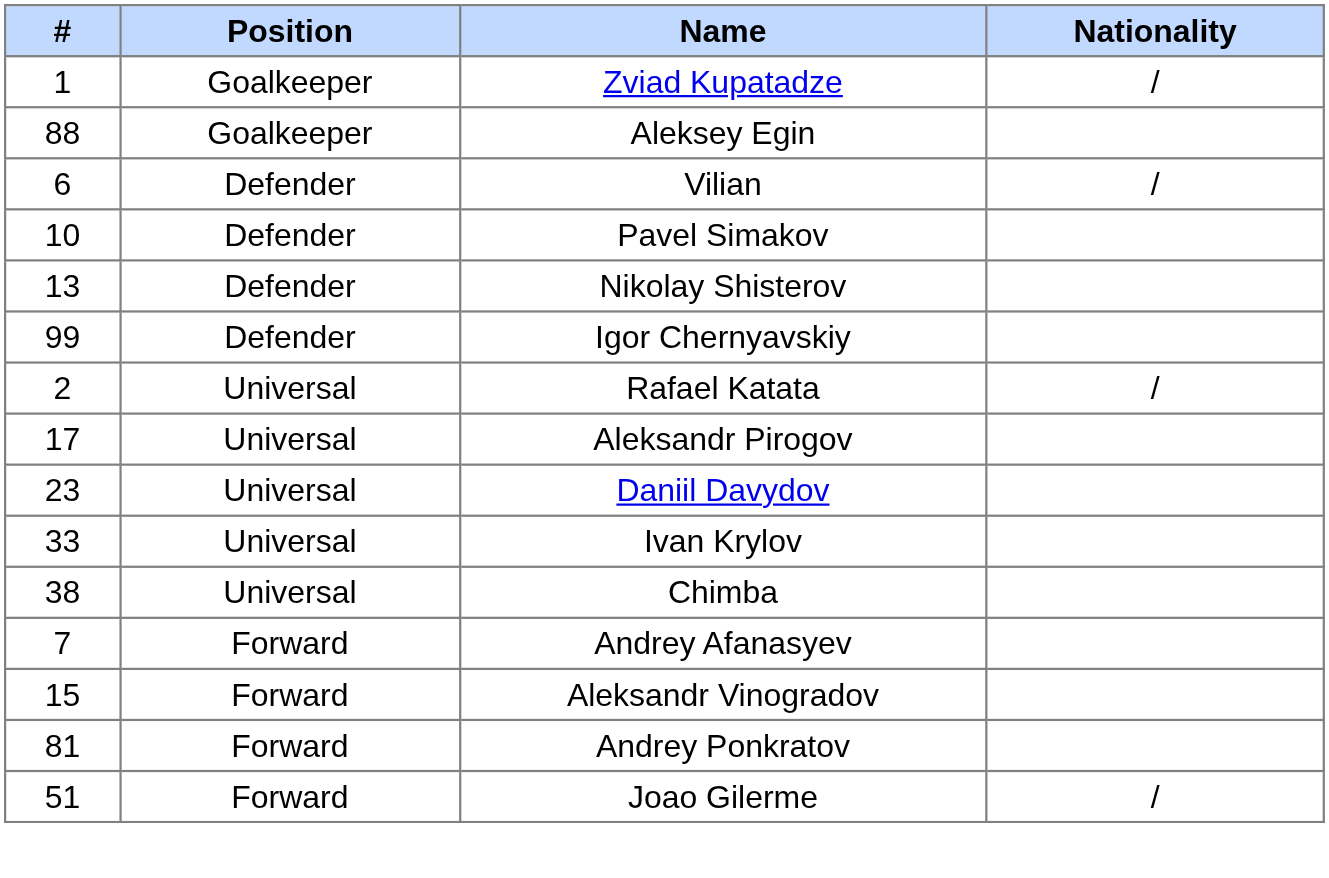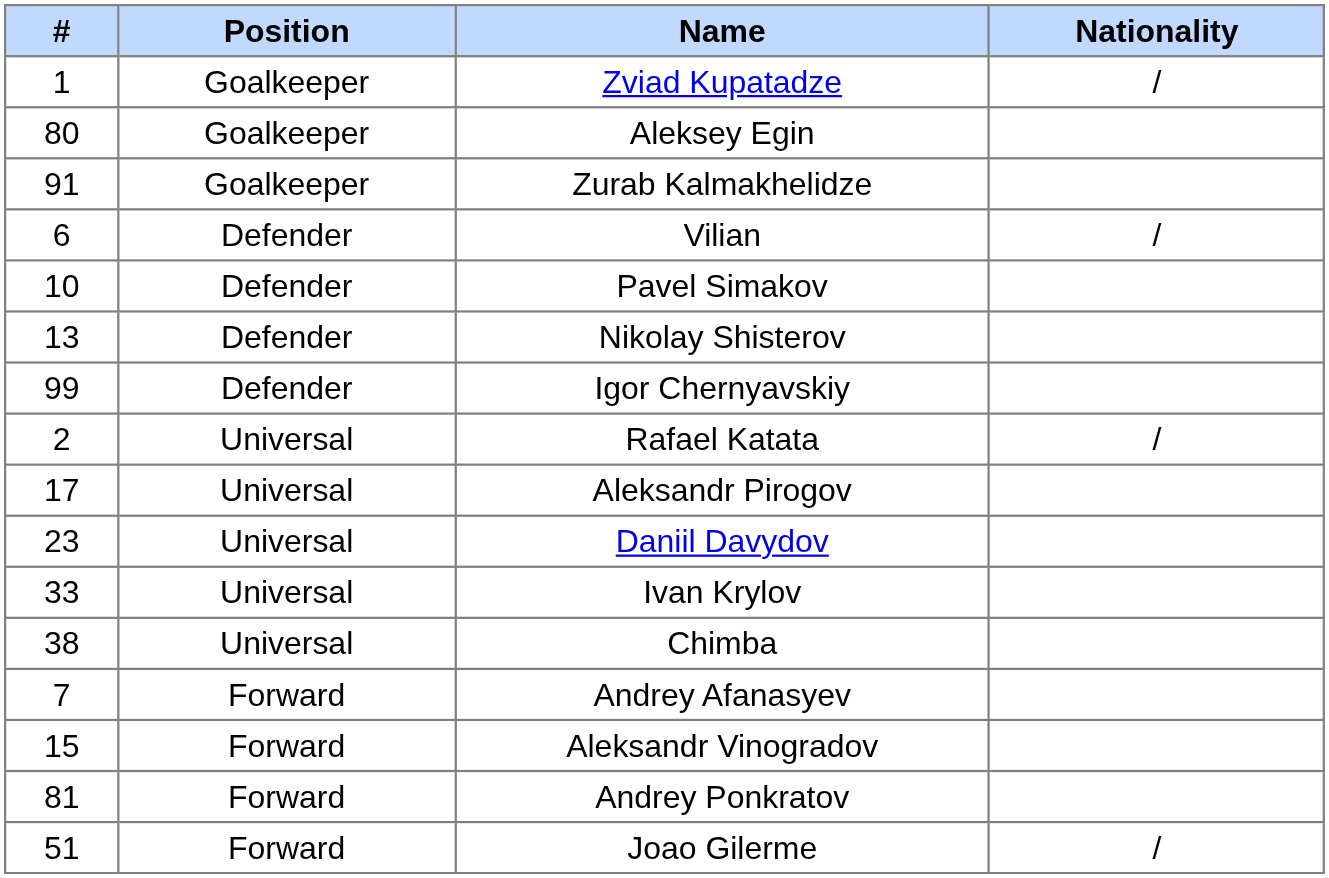Aleksey Egin | #: 88 -> 80
+ row: 91 | Goalkeeper | Zurab Kalmakhelidze
